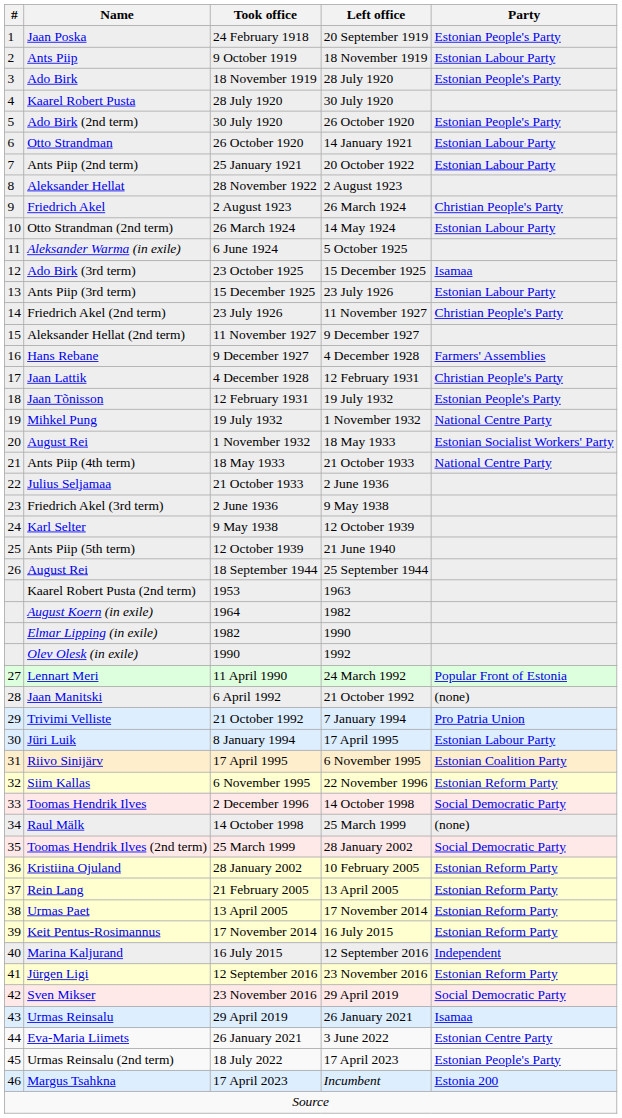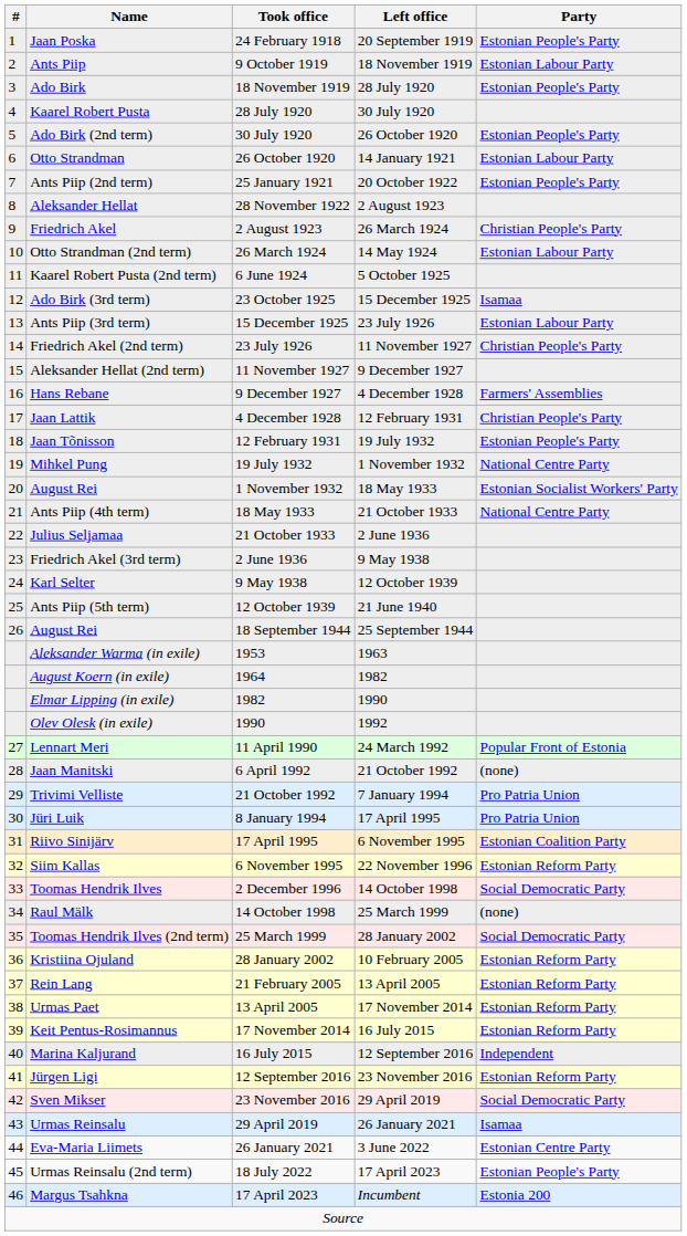25 January 1921 | Party: Estonian Labour Party -> Estonian People's Party
6 June 1924 | Name: Aleksander Warma (in exile) -> Kaarel Robert Pusta (2nd term)
1953 | Name: Kaarel Robert Pusta (2nd term) -> Aleksander Warma (in exile)
8 January 1994 | Party: Estonian Labour Party -> Pro Patria Union
